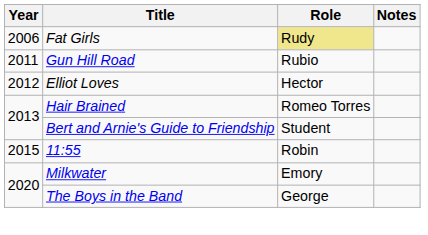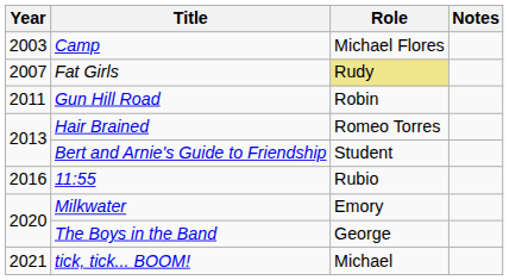+ row: 2003 | Camp | Michael Flores
Fat Girls | Year: 2006 -> 2007
Gun Hill Road | Role: Rubio -> Robin
- row: 2012 | Elliot Loves | Hector
11:55 | Year: 2015 -> 2016
11:55 | Role: Robin -> Rubio
+ row: 2021 | tick, tick... BOOM! | Michael
